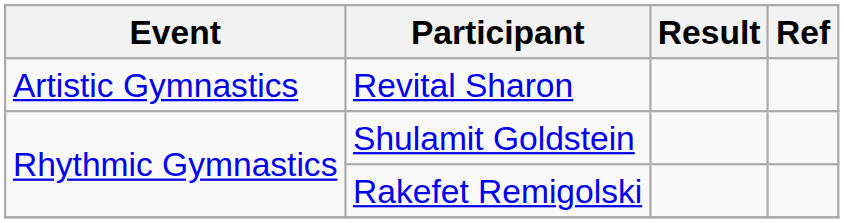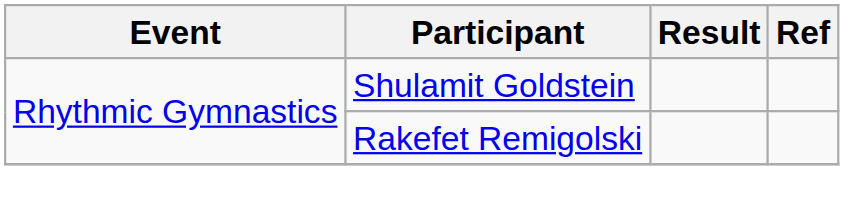- row: Artistic Gymnastics | Revital Sharon
